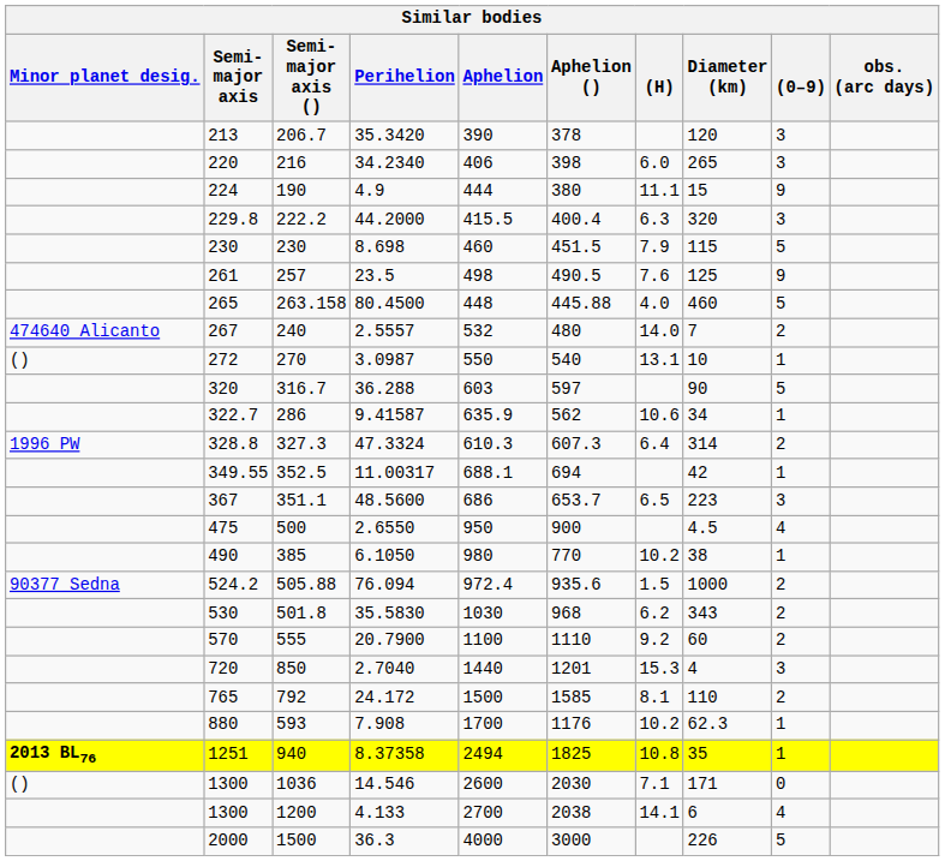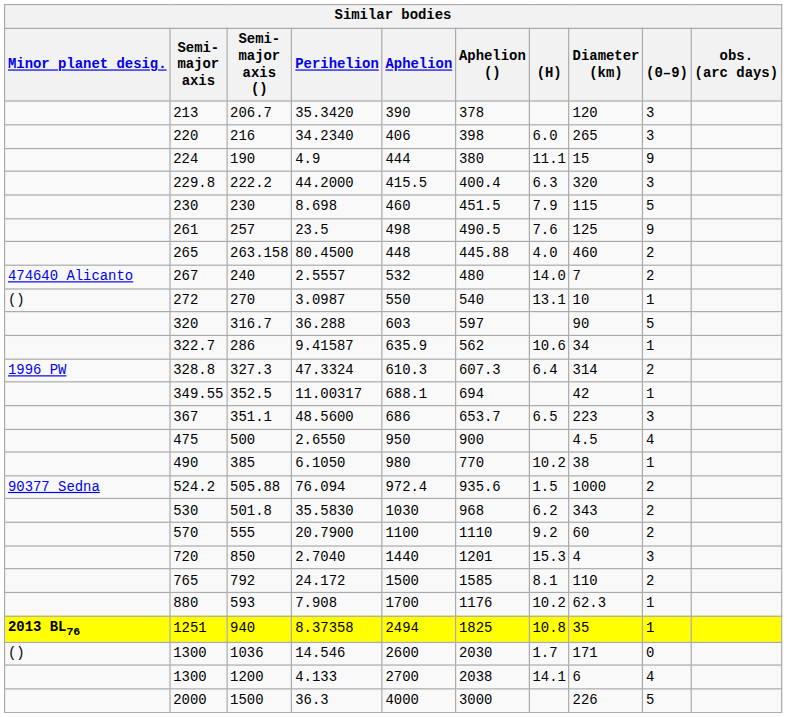263.158 | (0–9): 5 -> 2
1036 | (H): 7.1 -> 1.7
